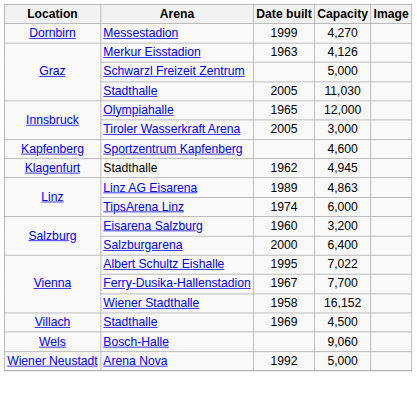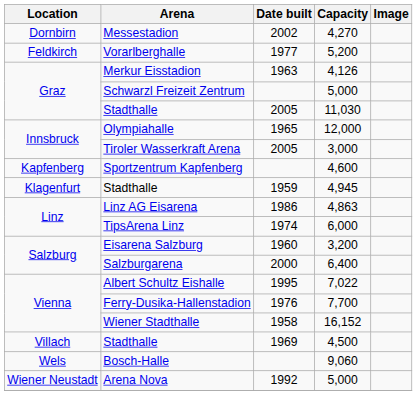4,270 | Date built: 1999 -> 2002
+ row: Feldkirch | Vorarlberghalle | 1977 | 5,200
4,945 | Date built: 1962 -> 1959
4,863 | Date built: 1989 -> 1986
7,700 | Date built: 1967 -> 1976
